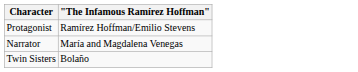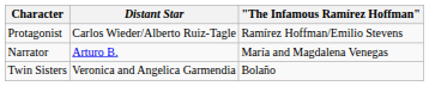+ column: Distant Star | Carlos Wieder/Alberto Ruiz-Tagle | Arturo B. | Veronica and Angelica Garmendia
